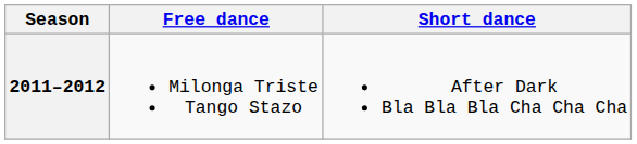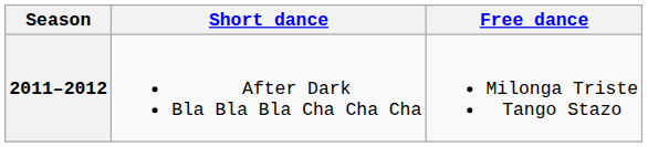columns swapped: Short dance <-> Free dance
